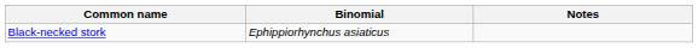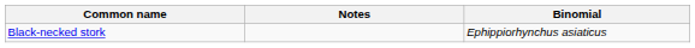columns swapped: Binomial <-> Notes
